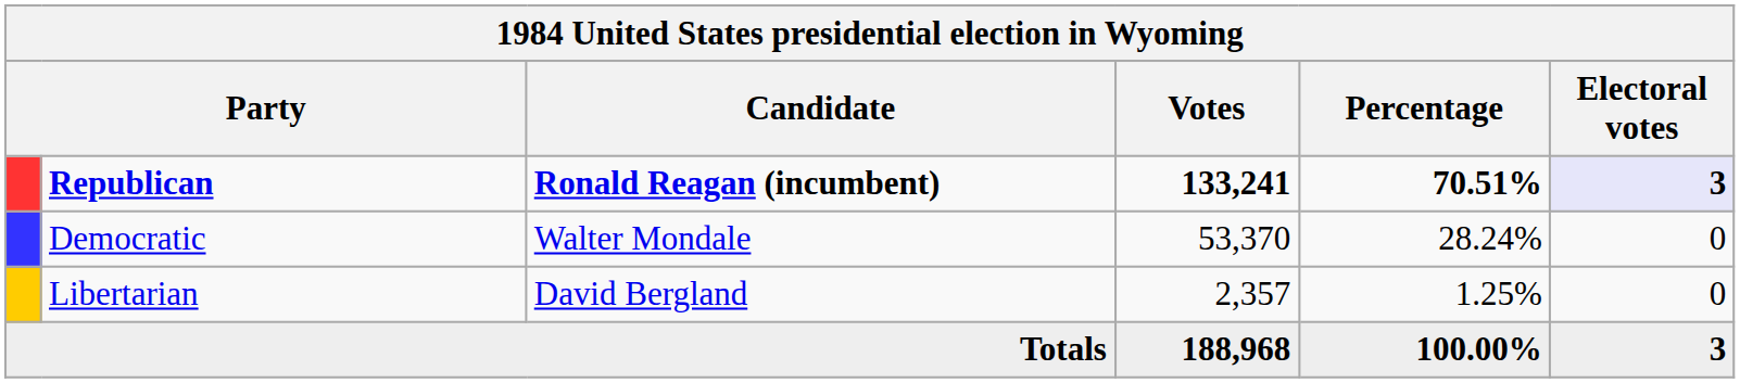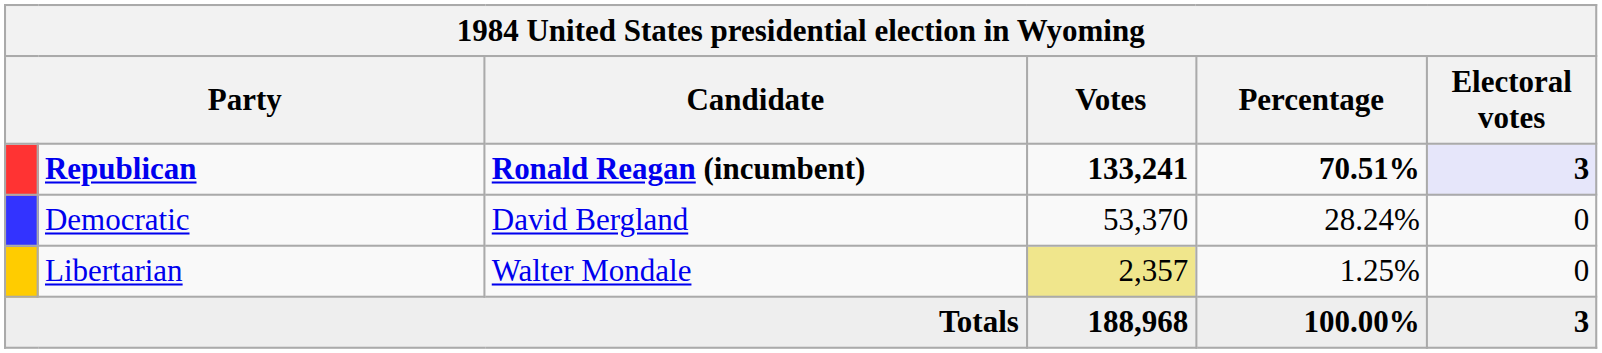Democratic | Candidate: Walter Mondale -> David Bergland
Libertarian | Candidate: David Bergland -> Walter Mondale
Libertarian | Votes: no background -> khaki background
